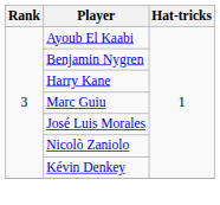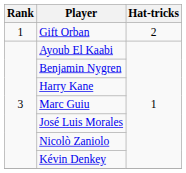+ row: 1 | Gift Orban | 2
